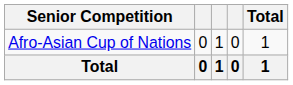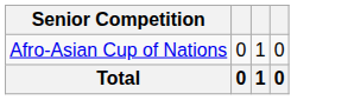- column: Total | 1 | 1
